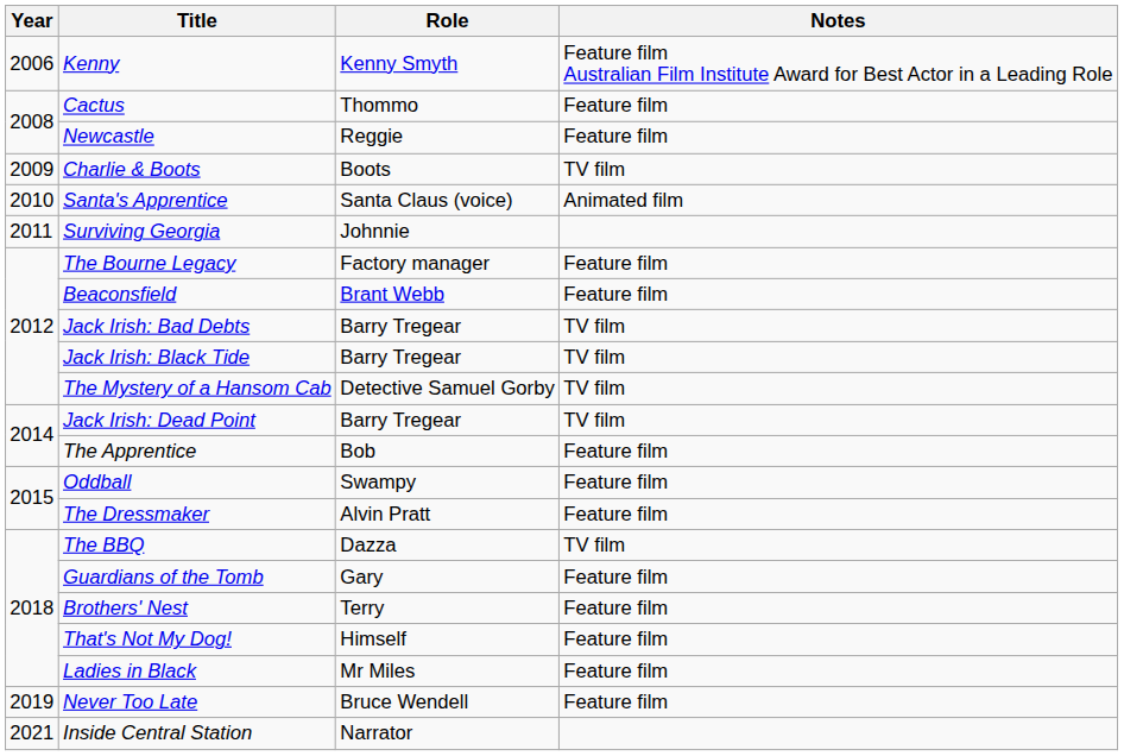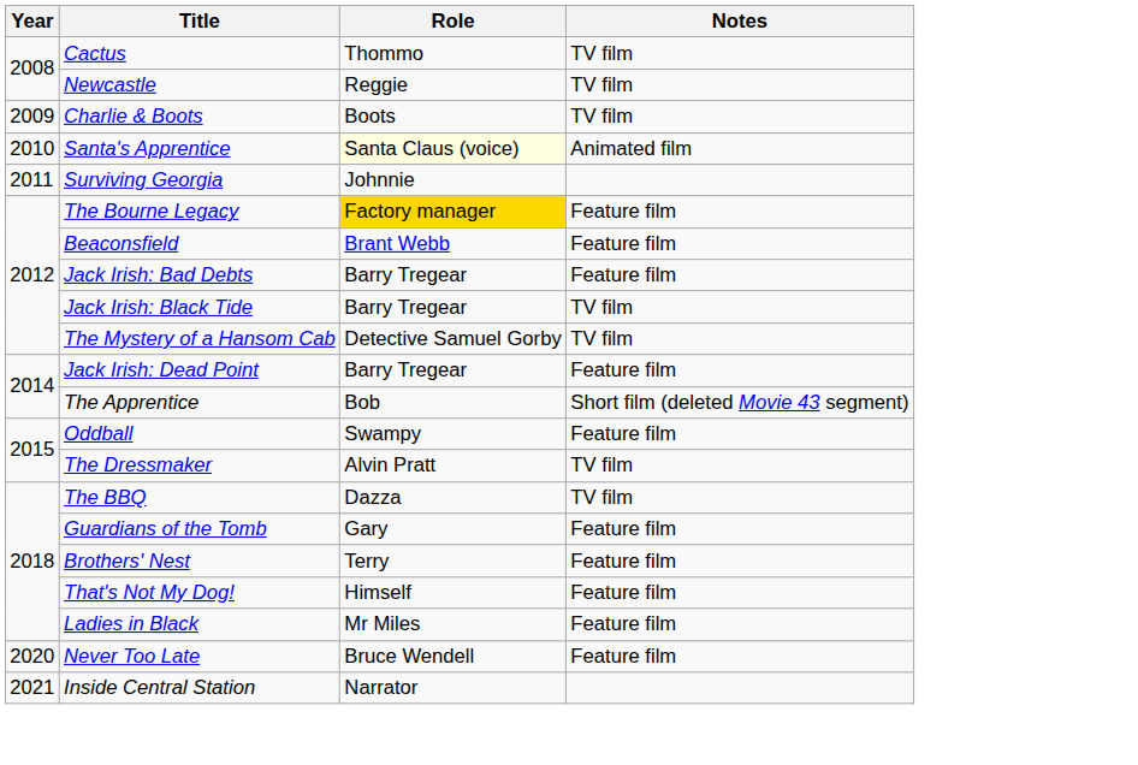- row: 2006 | Kenny | Kenny Smyth | Feature film Australian Film Institute Award for Best Actor in a Leading Role
Cactus | Notes: Feature film -> TV film
Newcastle | Notes: Feature film -> TV film
Santa's Apprentice | Role: no background -> lightyellow background
The Bourne Legacy | Role: no background -> gold background
Jack Irish: Bad Debts | Notes: TV film -> Feature film
Jack Irish: Dead Point | Notes: TV film -> Feature film
The Apprentice | Notes: Feature film -> Short film (deleted Movie 43 segment)
The Dressmaker | Notes: Feature film -> TV film
Never Too Late | Year: 2019 -> 2020
